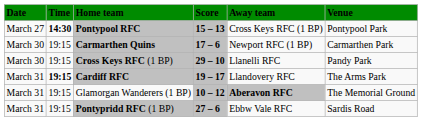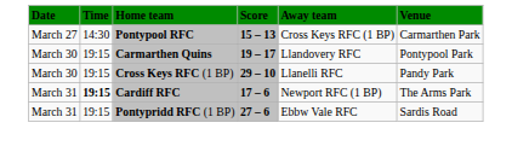Pontypool RFC | Time: bold -> normal
Pontypool RFC | Venue: Pontypool Park -> Carmarthen Park
Carmarthen Quins | Score: 17 – 6 -> 19 – 17
Carmarthen Quins | Away team: Newport RFC (1 BP) -> Llandovery RFC
Carmarthen Quins | Venue: Carmarthen Park -> Pontypool Park
Cardiff RFC | Score: 19 – 17 -> 17 – 6
Cardiff RFC | Away team: Llandovery RFC -> Newport RFC (1 BP)
- row: March 31 | 19:15 | Glamorgan Wanderers (1 BP) | 10 – 12 | Aberavon RFC | The Memorial Ground
